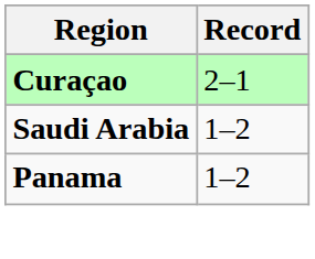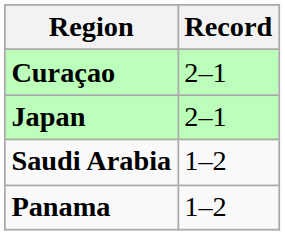+ row: Japan | 2–1
